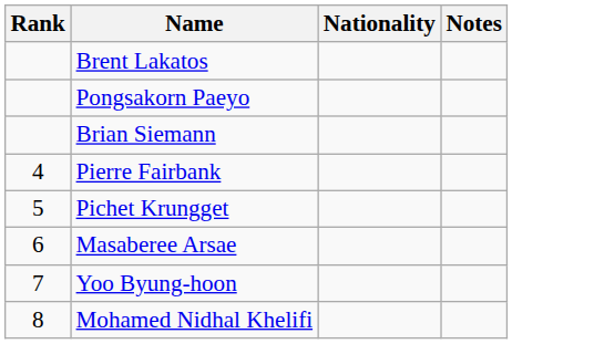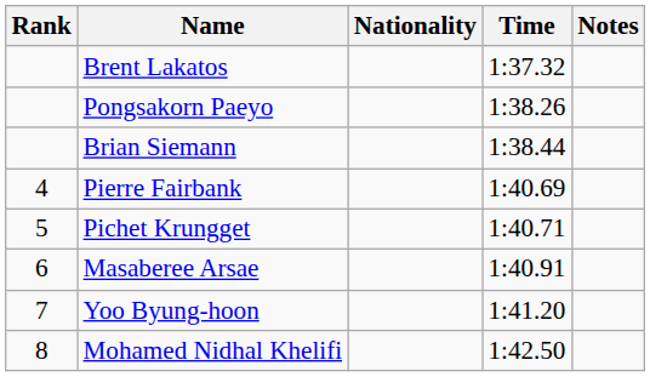+ column: Time | 1:37.32 | 1:38.26 | 1:38.44 | 1:40.69 | 1:40.71 | 1:40.91 | 1:41.20 | 1:42.50
